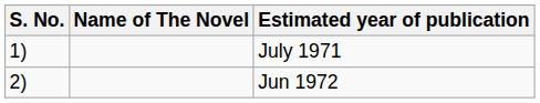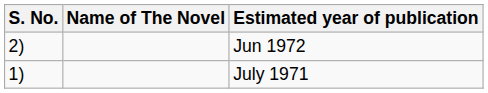rows swapped: July 1971 <-> Jun 1972
